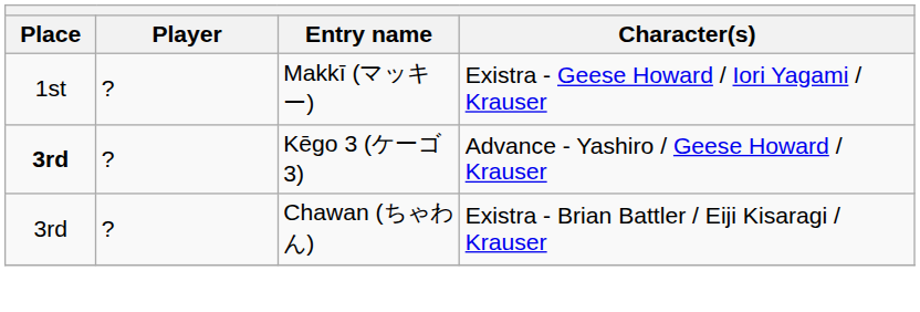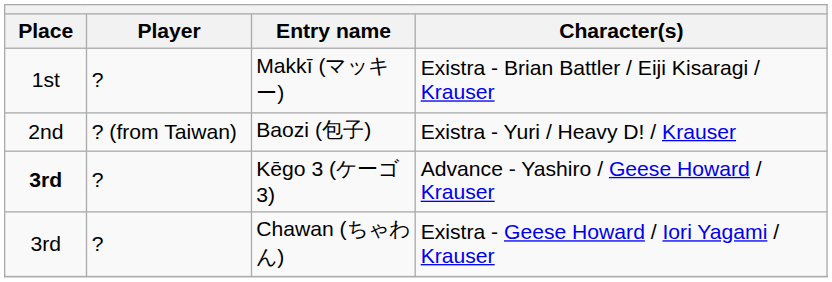Makkī (マッキー) | Character(s): Existra - Geese Howard / Iori Yagami / Krauser -> Existra - Brian Battler / Eiji Kisaragi / Krauser
+ row: 2nd | ? (from Taiwan) | Baozi (包子) | Existra - Yuri / Heavy D! / Krauser
Chawan (ちゃわん) | Character(s): Existra - Brian Battler / Eiji Kisaragi / Krauser -> Existra - Geese Howard / Iori Yagami / Krauser
